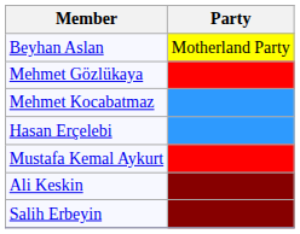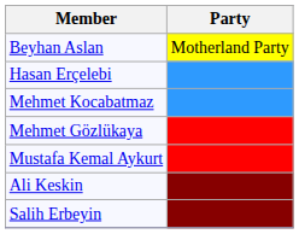rows swapped: Hasan Erçelebi <-> Mehmet Gözlükaya
